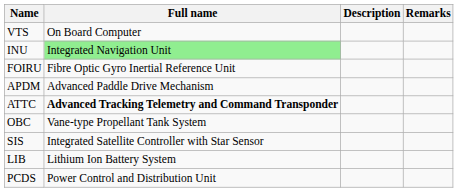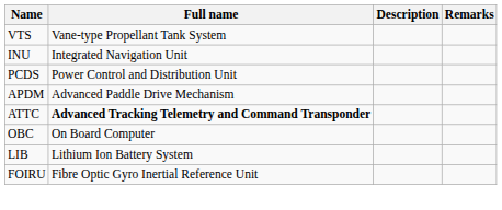VTS | Full name: On Board Computer -> Vane-type Propellant Tank System
INU | Full name: lightgreen background -> no background
rows swapped: PCDS <-> FOIRU
OBC | Full name: Vane-type Propellant Tank System -> On Board Computer
- row: SIS | Integrated Satellite Controller with Star Sensor
